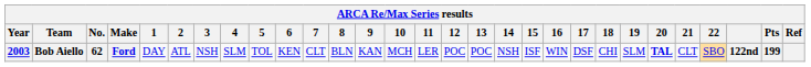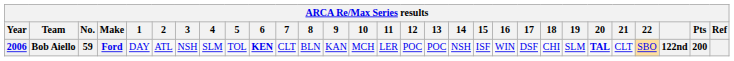Bob Aiello | Year: 2003 -> 2006
Bob Aiello | No.: 62 -> 59
Bob Aiello | 6: normal -> bold
Bob Aiello | Pts: 199 -> 200
